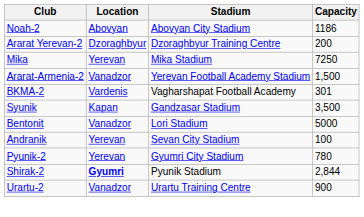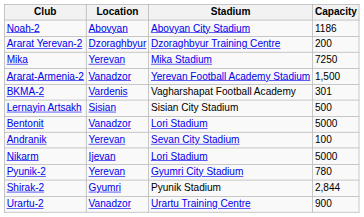- row: Syunik | Kapan | Gandzasar Stadium | 3,500
+ row: Lernayin Artsakh | Sisian | Sisian City Stadium | 500
+ row: Nikarm | Ijevan | Lori Stadium | 5000
Shirak-2 | Location: bold -> normal
